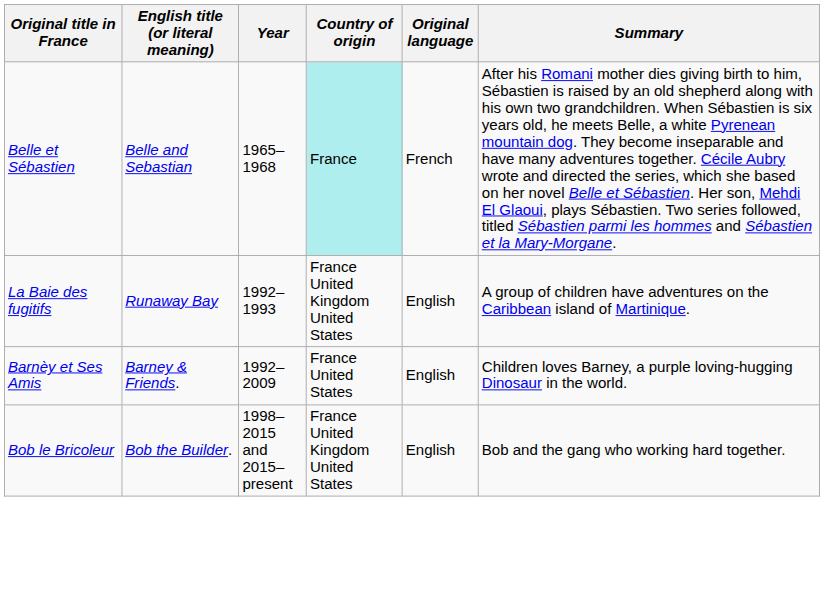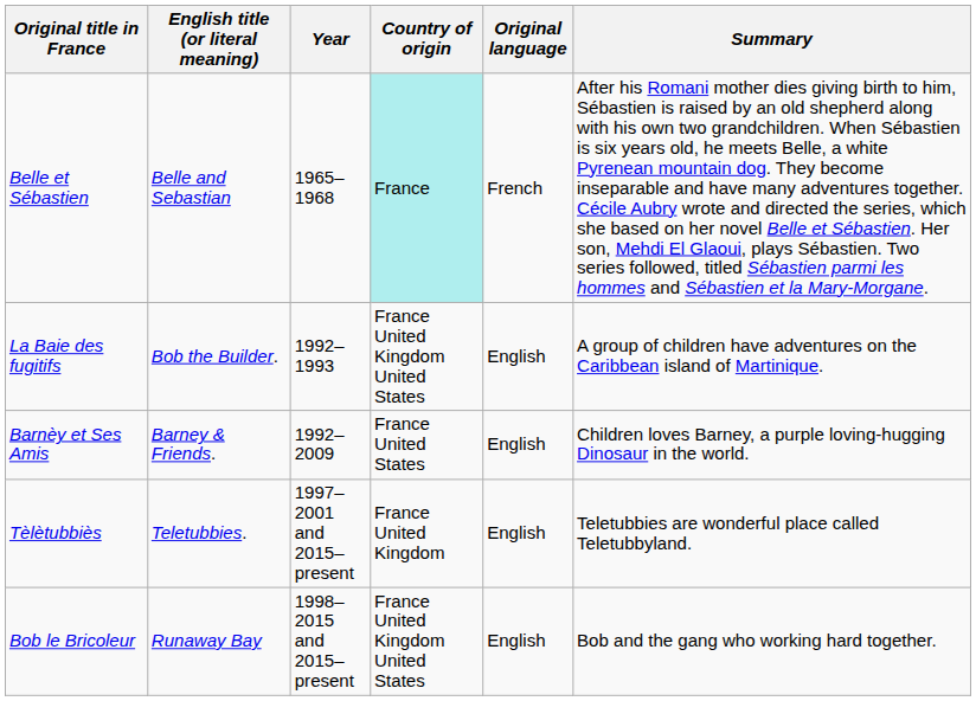La Baie des fugitifs | English title (or literal meaning): Runaway Bay -> Bob the Builder.
+ row: Tèlètubbiès | Teletubbies. | 1997–2001 and 2015–present | France United Kingdom | English | Teletubbies are wonderful place called Teletubbyland.
Bob le Bricoleur | English title (or literal meaning): Bob the Builder. -> Runaway Bay
